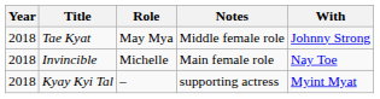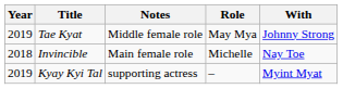columns swapped: Role <-> Notes
Tae Kyat | Year: 2018 -> 2019
Kyay Kyi Tal | Year: 2018 -> 2019
